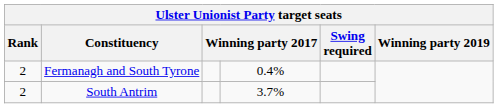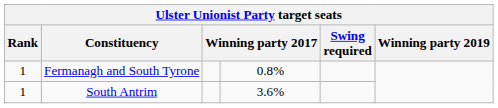Fermanagh and South Tyrone | Rank: 2 -> 1
Fermanagh and South Tyrone | column 4: 0.4% -> 0.8%
South Antrim | Rank: 2 -> 1
South Antrim | column 4: 3.7% -> 3.6%
